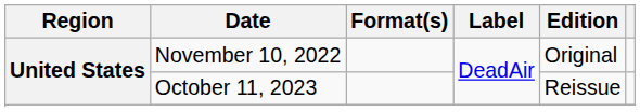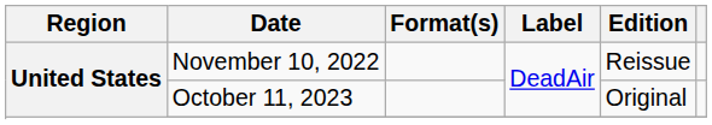November 10, 2022 | Edition: Original -> Reissue
October 11, 2023 | Edition: Reissue -> Original
